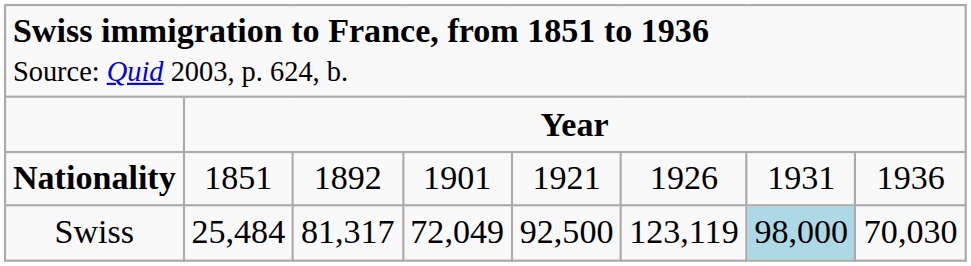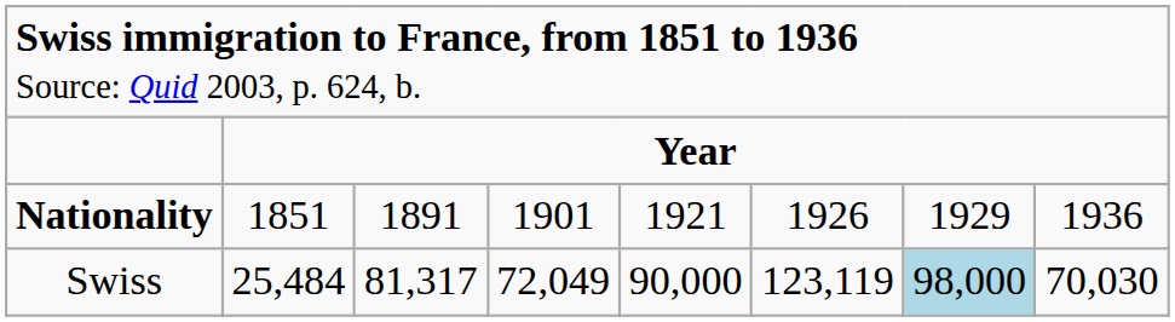Nationality | column 3: 1892 -> 1891
Nationality | column 7: 1931 -> 1929
Swiss | column 5: 92,500 -> 90,000
